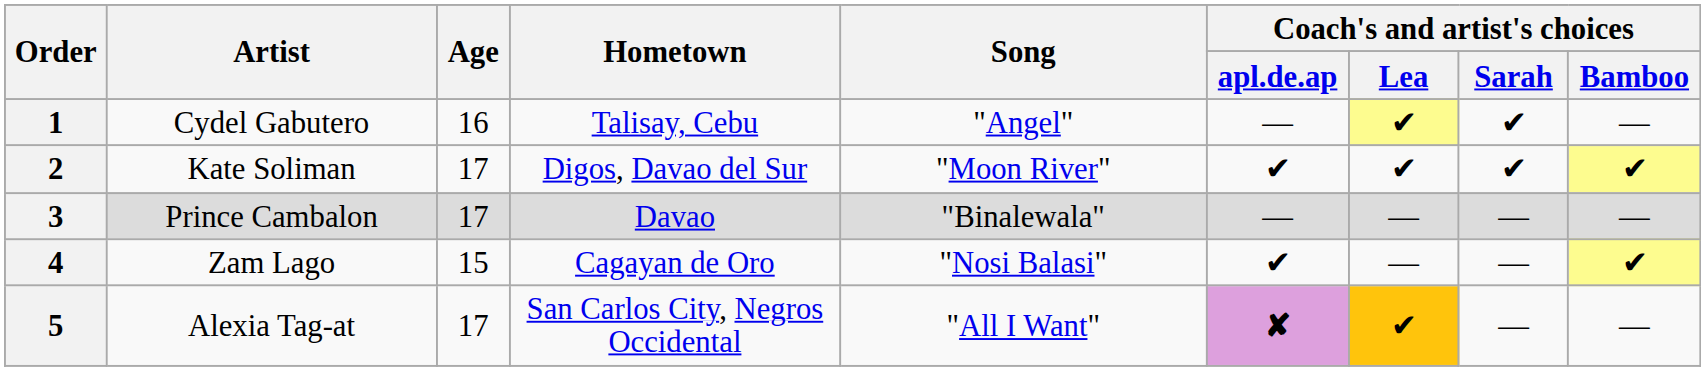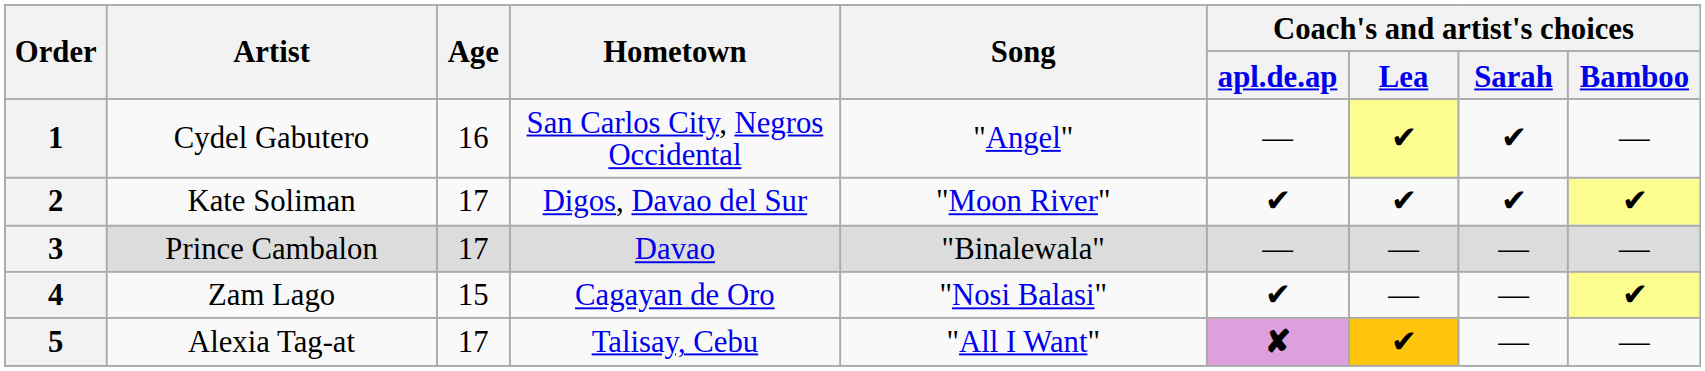1 | Hometown: Talisay, Cebu -> San Carlos City, Negros Occidental
5 | Hometown: San Carlos City, Negros Occidental -> Talisay, Cebu
